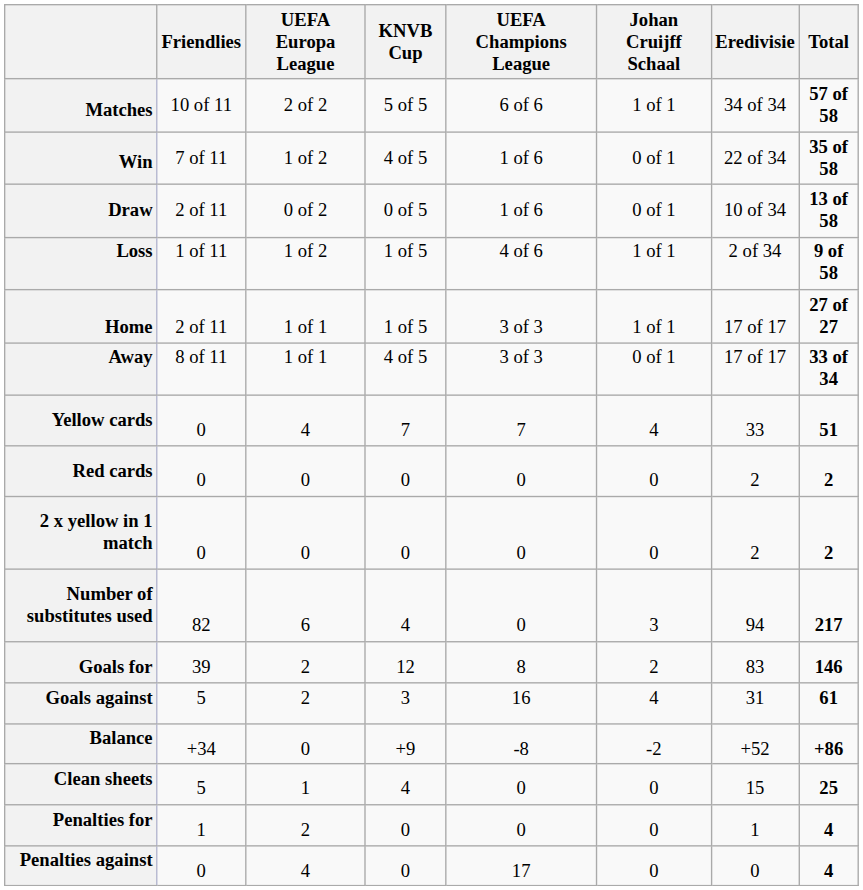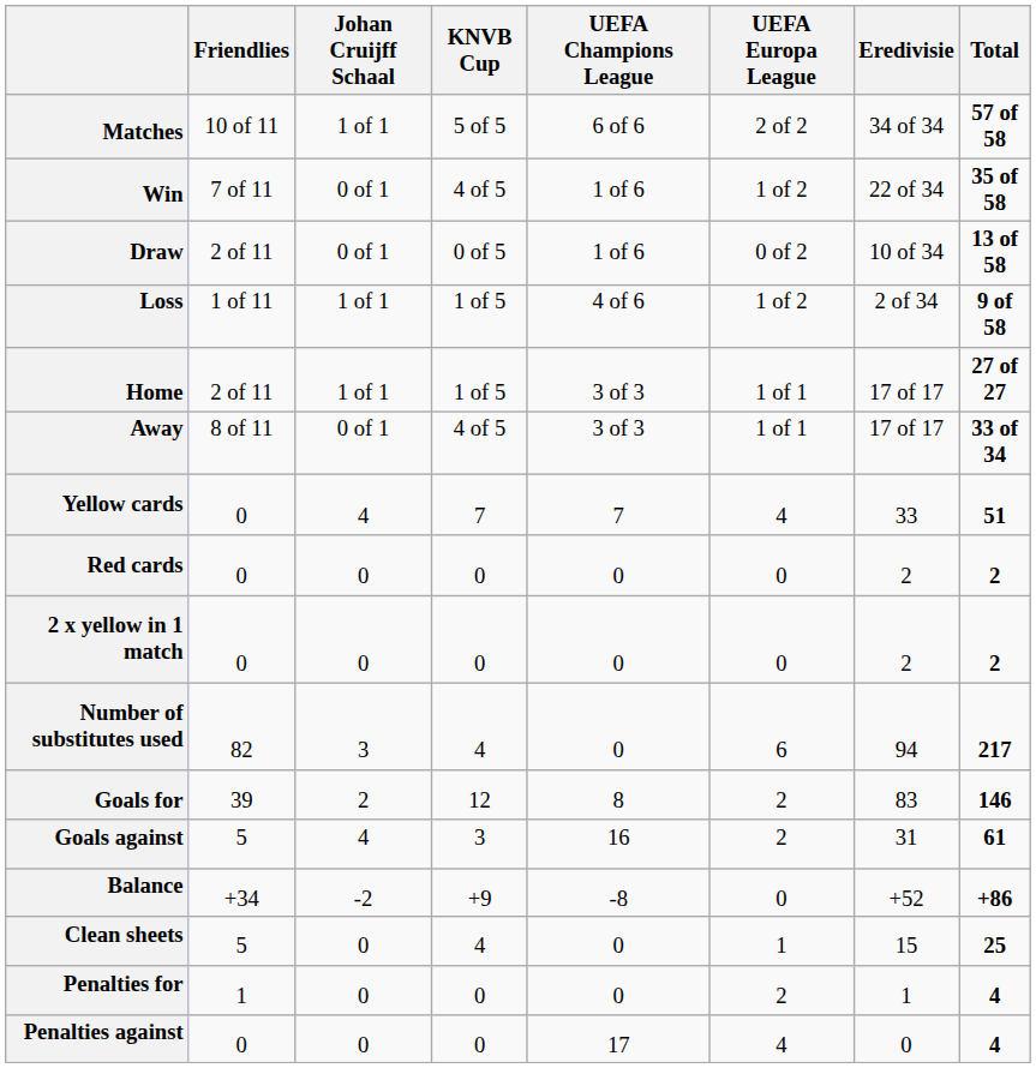columns swapped: Johan Cruijff Schaal <-> UEFA Europa League
